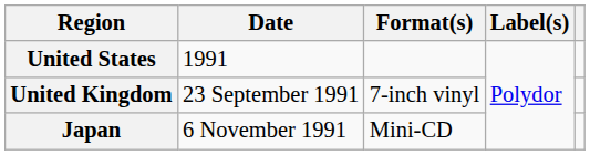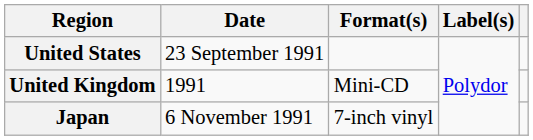United States | Date: 1991 -> 23 September 1991
United Kingdom | Date: 23 September 1991 -> 1991
United Kingdom | Format(s): 7-inch vinyl -> Mini-CD
Japan | Format(s): Mini-CD -> 7-inch vinyl
